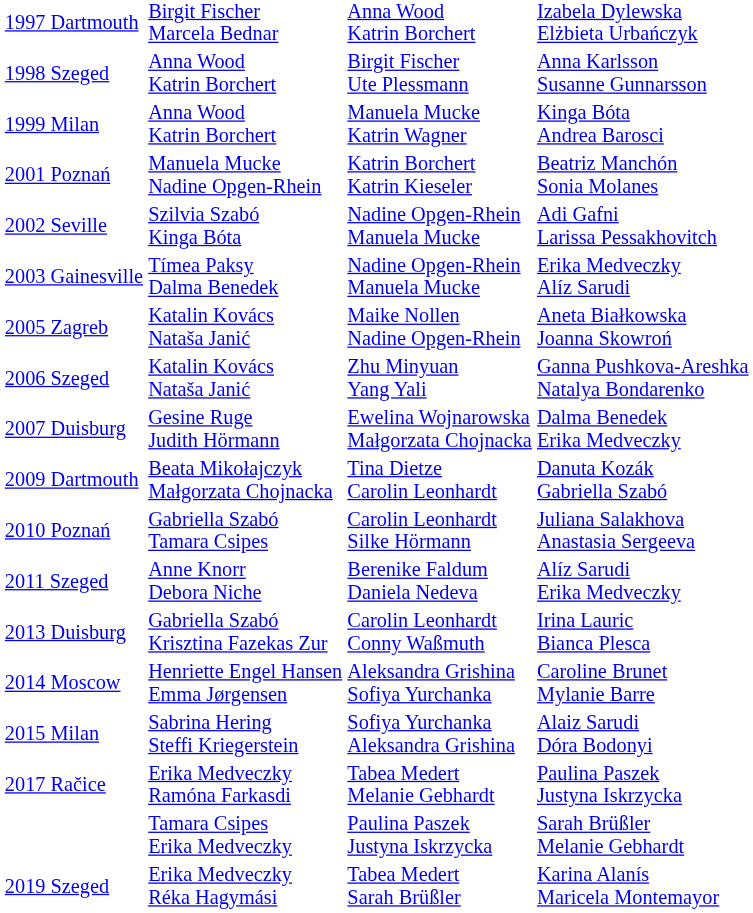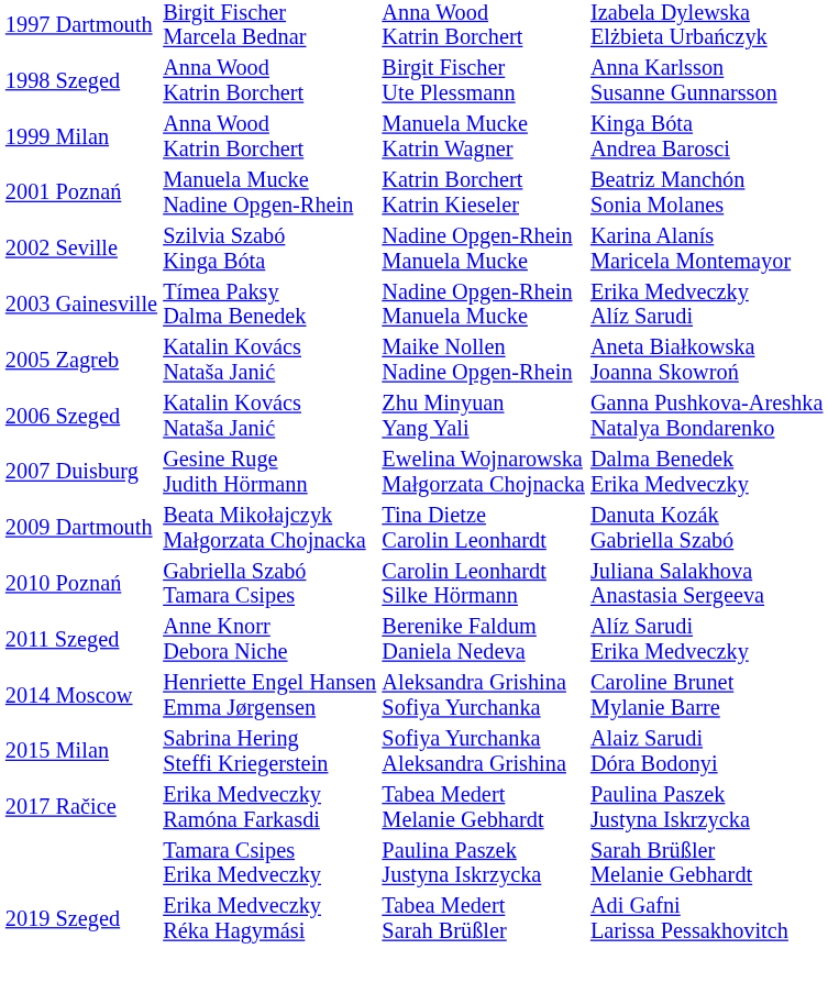2002 Seville | column 4: Adi Gafni Larissa Pessakhovitch -> Karina Alanís Maricela Montemayor
- row: 2013 Duisburg | Gabriella Szabó Krisztina Fazekas Zur | Carolin Leonhardt Conny Waßmuth | Irina Lauric Bianca Plesca
2019 Szeged | column 4: Karina Alanís Maricela Montemayor -> Adi Gafni Larissa Pessakhovitch
